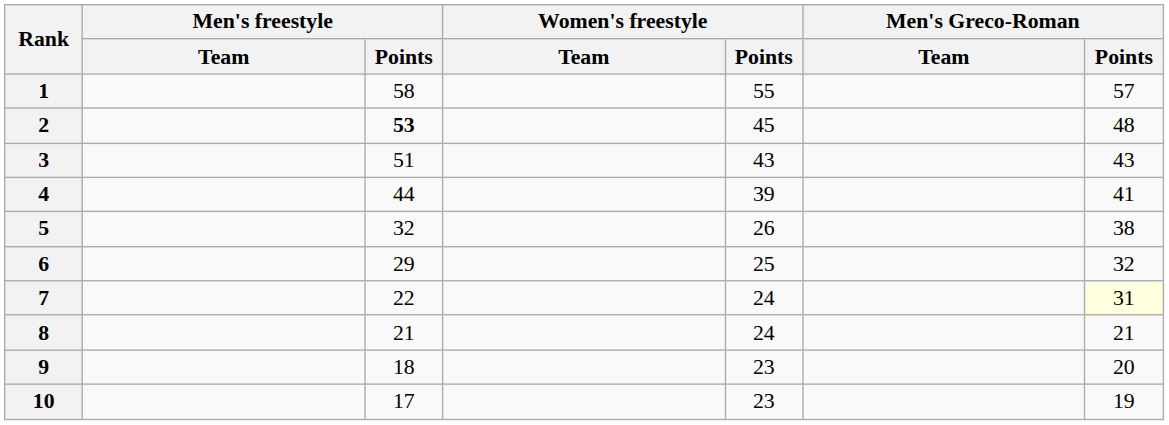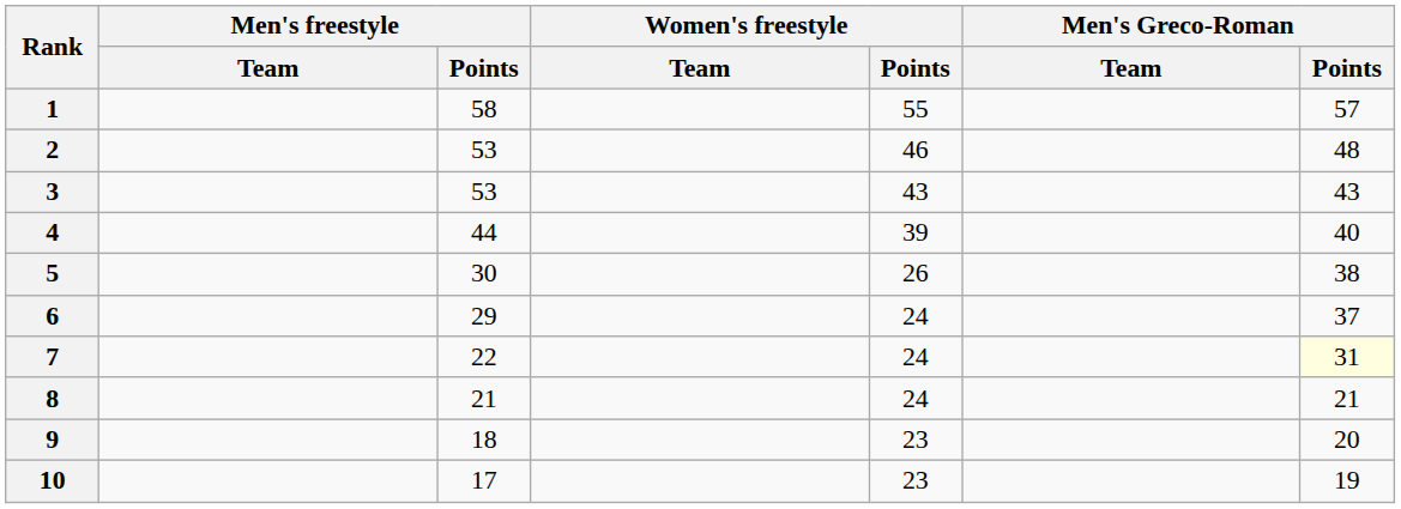2 | Men's freestyle / Points: bold -> normal
2 | Women's freestyle / Points: 45 -> 46
3 | Men's freestyle / Points: 51 -> 53
4 | Men's Greco-Roman / Points: 41 -> 40
5 | Men's freestyle / Points: 32 -> 30
6 | Women's freestyle / Points: 25 -> 24
6 | Men's Greco-Roman / Points: 32 -> 37
